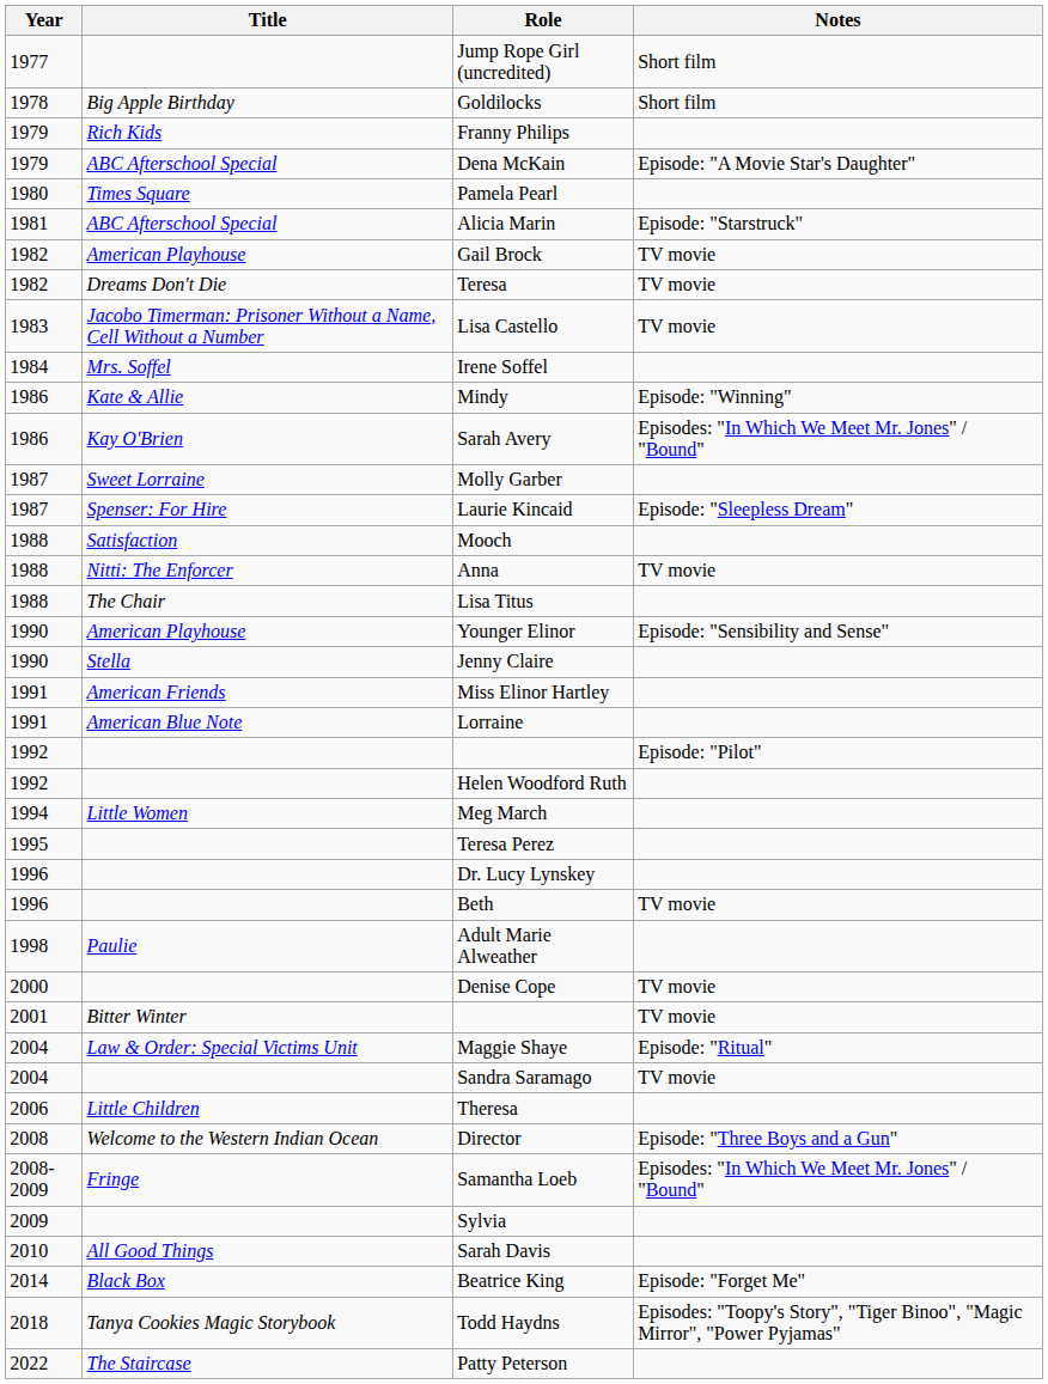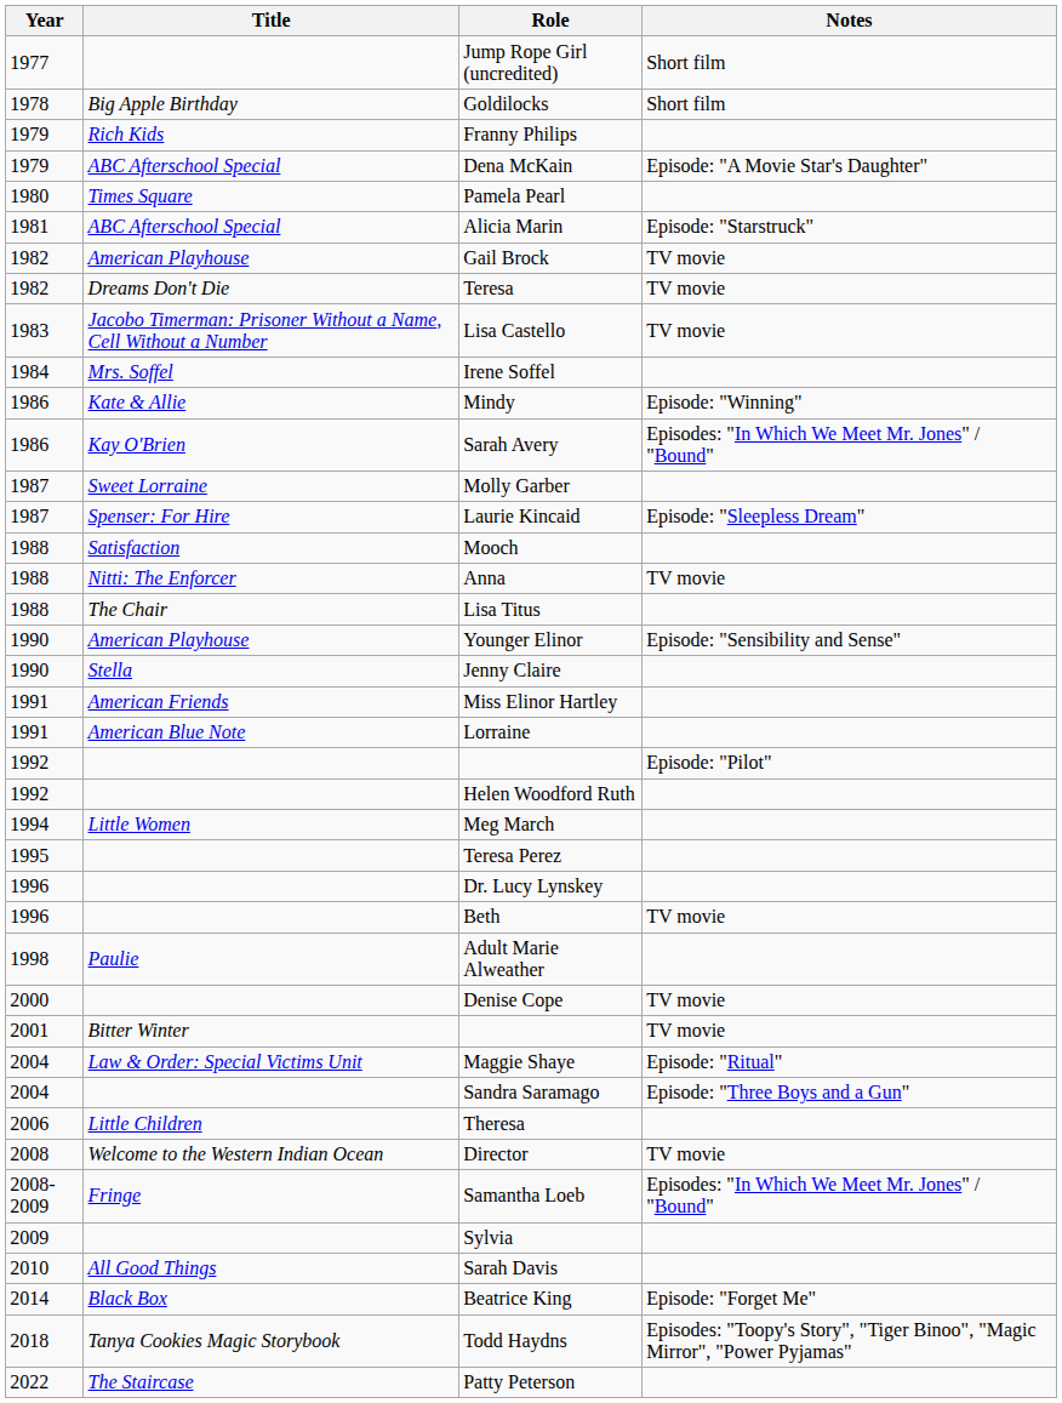Sandra Saramago | Notes: TV movie -> Episode: "Three Boys and a Gun"
Director | Notes: Episode: "Three Boys and a Gun" -> TV movie
